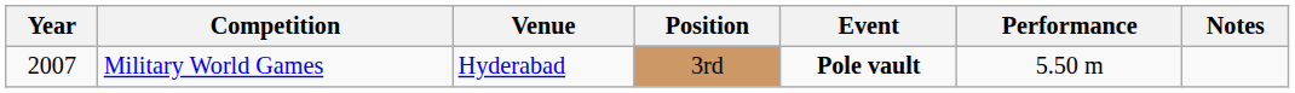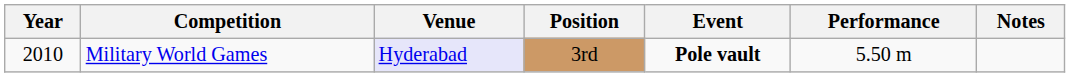Military World Games | Year: 2007 -> 2010
Military World Games | Venue: no background -> lavender background
